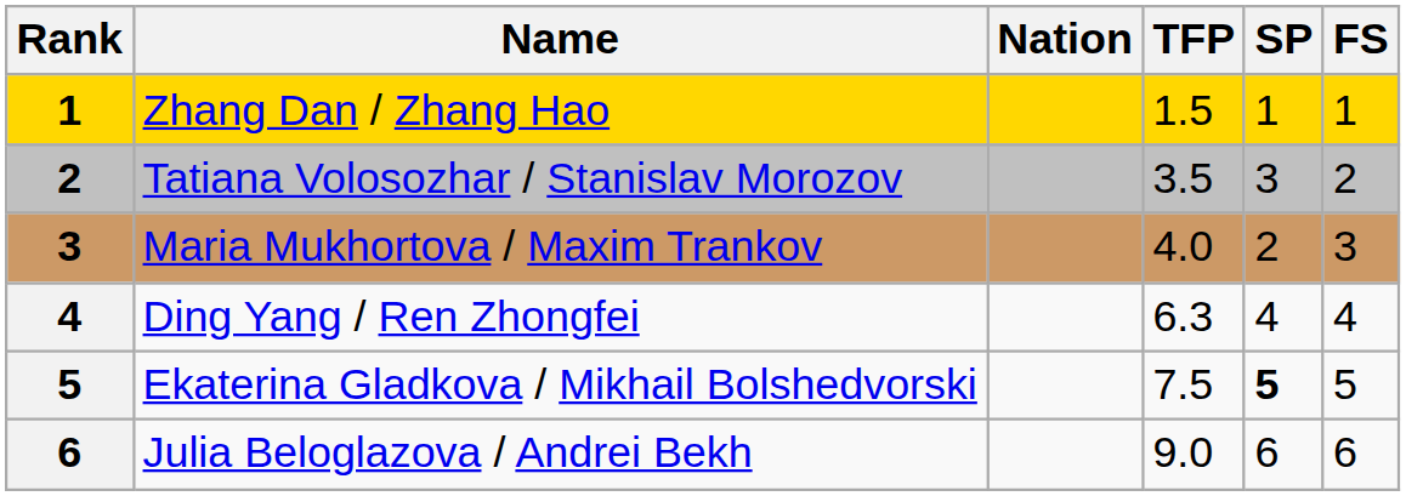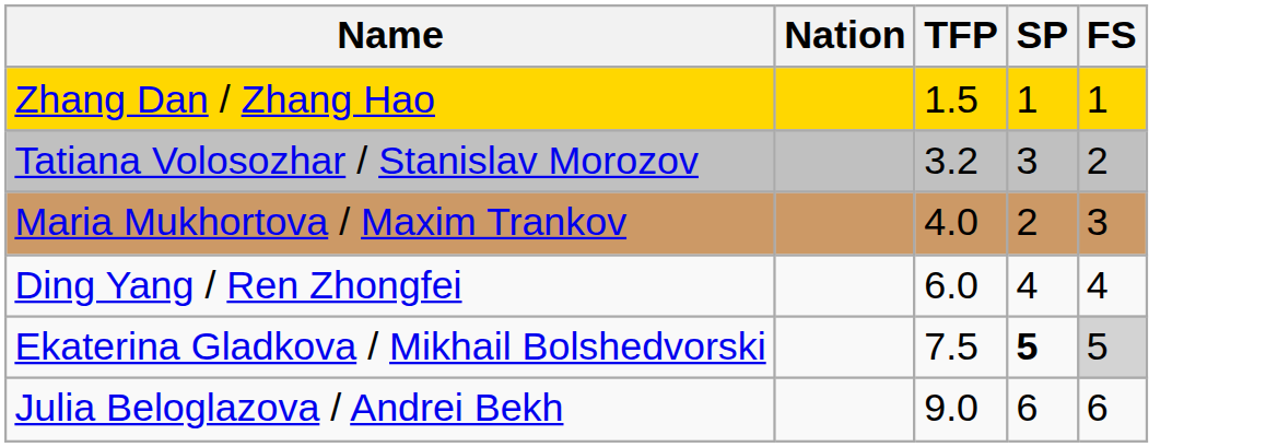- column: Rank | 1 | 2 | 3 | 4 | 5 | 6
Tatiana Volosozhar / Stanislav Morozov | TFP: 3.5 -> 3.2
Ding Yang / Ren Zhongfei | TFP: 6.3 -> 6.0
Ekaterina Gladkova / Mikhail Bolshedvorski | FS: no background -> lightgrey background
